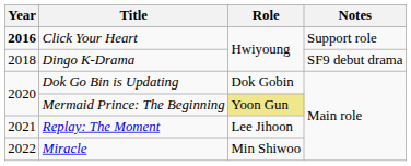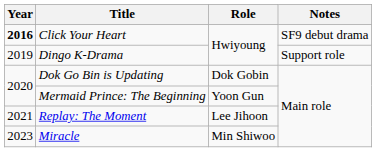Click Your Heart | Notes: Support role -> SF9 debut drama
Dingo K-Drama | Year: 2018 -> 2019
Dingo K-Drama | Notes: SF9 debut drama -> Support role
Mermaid Prince: The Beginning | Role: khaki background -> no background
Miracle | Year: 2022 -> 2023
